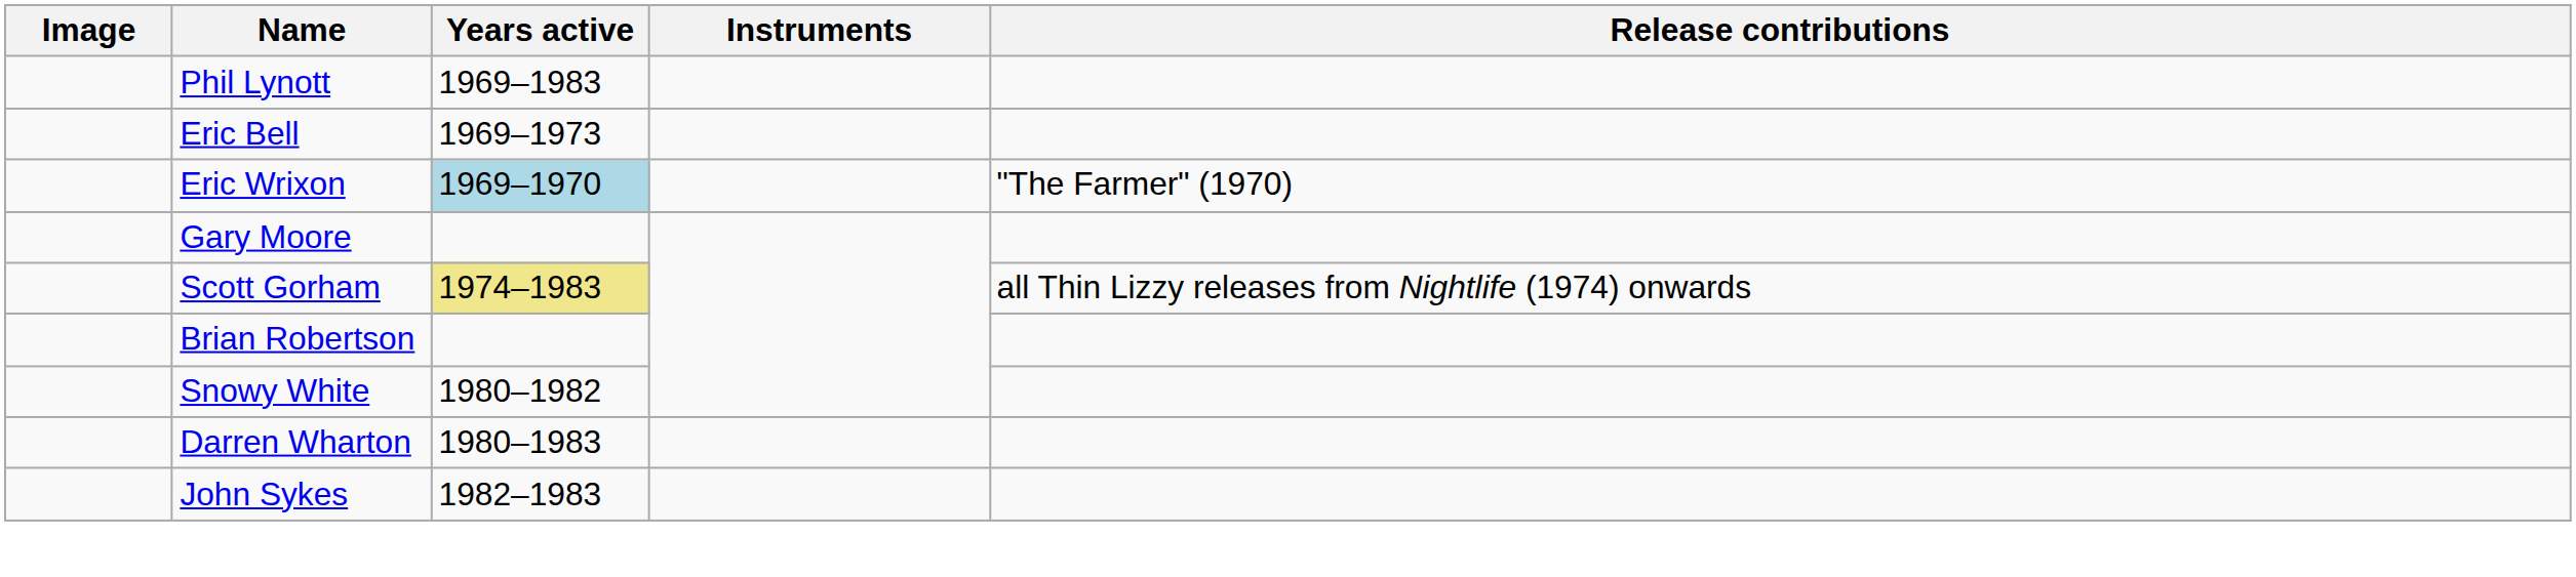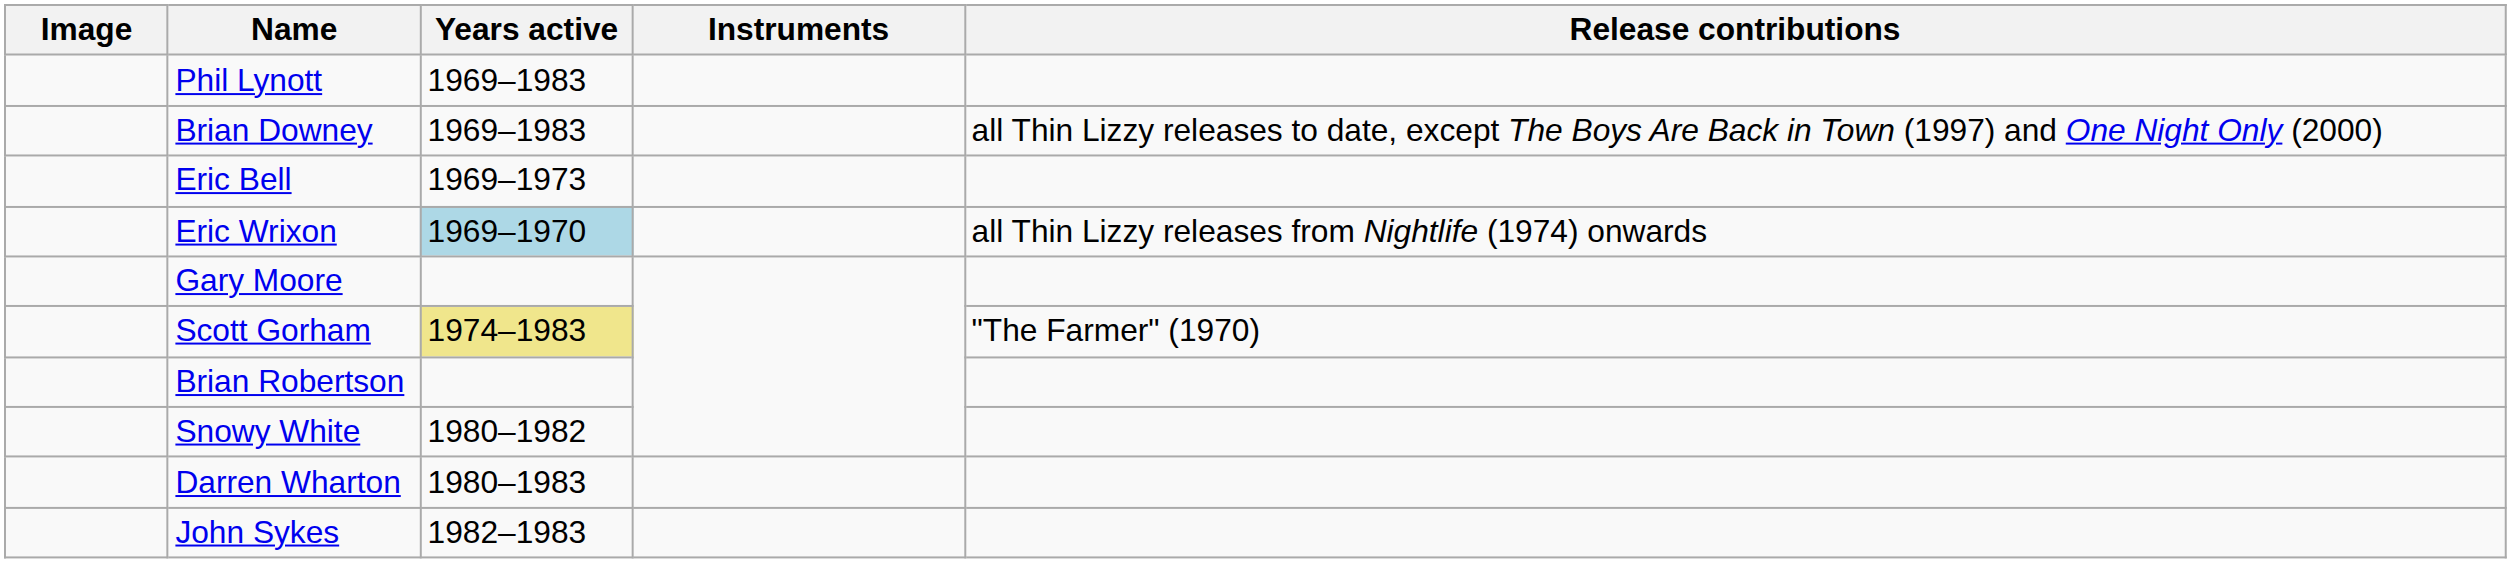+ row: Brian Downey | 1969–1983 | all Thin Lizzy releases to date, except The Boys Are Back in Town (1997) and One Night Only (2000)
Eric Wrixon | Release contributions: "The Farmer" (1970) -> all Thin Lizzy releases from Nightlife (1974) onwards
Scott Gorham | Release contributions: all Thin Lizzy releases from Nightlife (1974) onwards -> "The Farmer" (1970)
